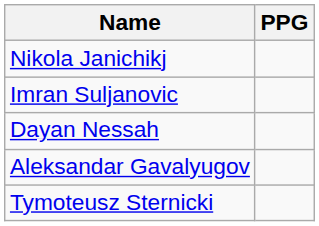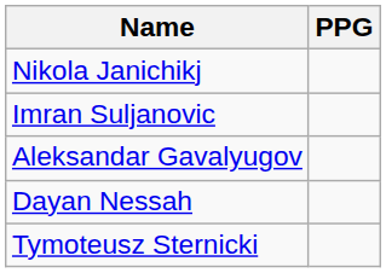rows swapped: Dayan Nessah <-> Aleksandar Gavalyugov
